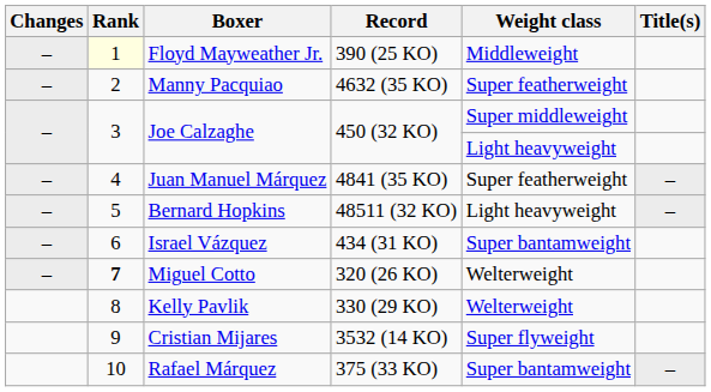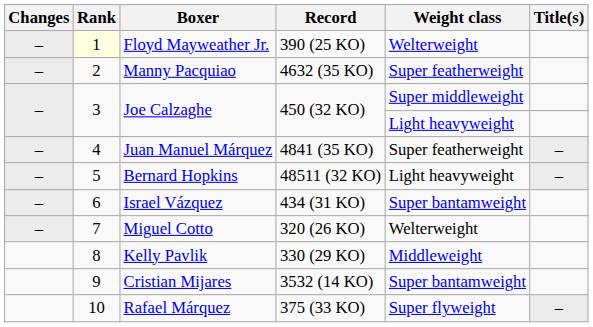Floyd Mayweather Jr. | Weight class: Middleweight -> Welterweight
Miguel Cotto | Rank: bold -> normal
Kelly Pavlik | Weight class: Welterweight -> Middleweight
Cristian Mijares | Weight class: Super flyweight -> Super bantamweight
Rafael Márquez | Weight class: Super bantamweight -> Super flyweight
